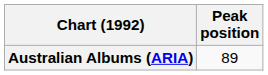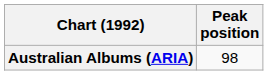Australian Albums (ARIA) | Peak position: 89 -> 98
